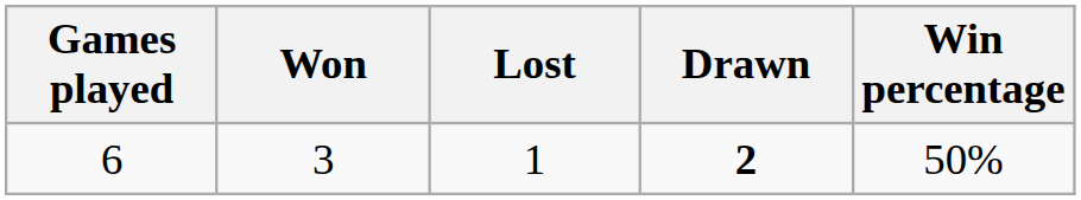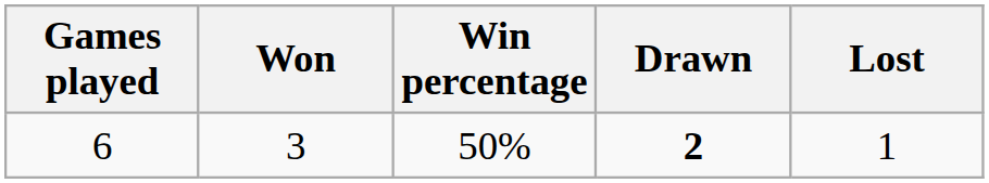columns swapped: Lost <-> Win percentage
